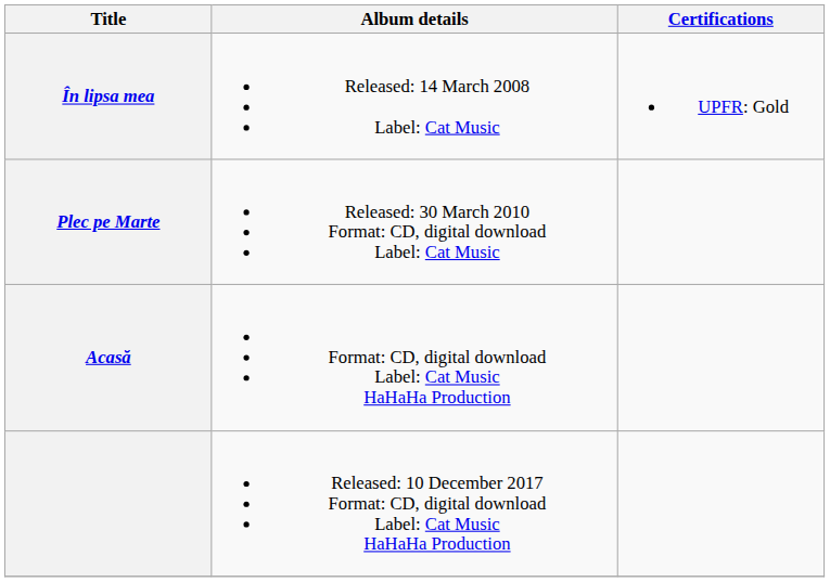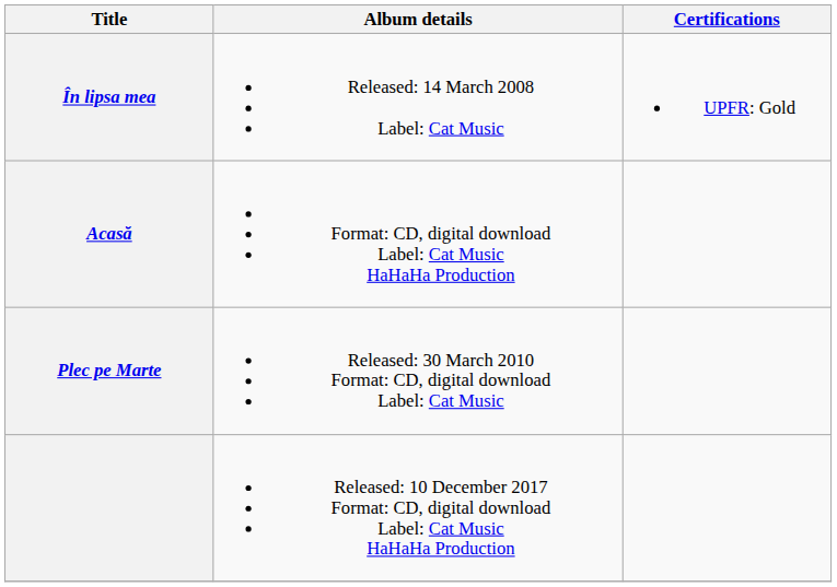rows swapped: Plec pe Marte <-> Acasă
